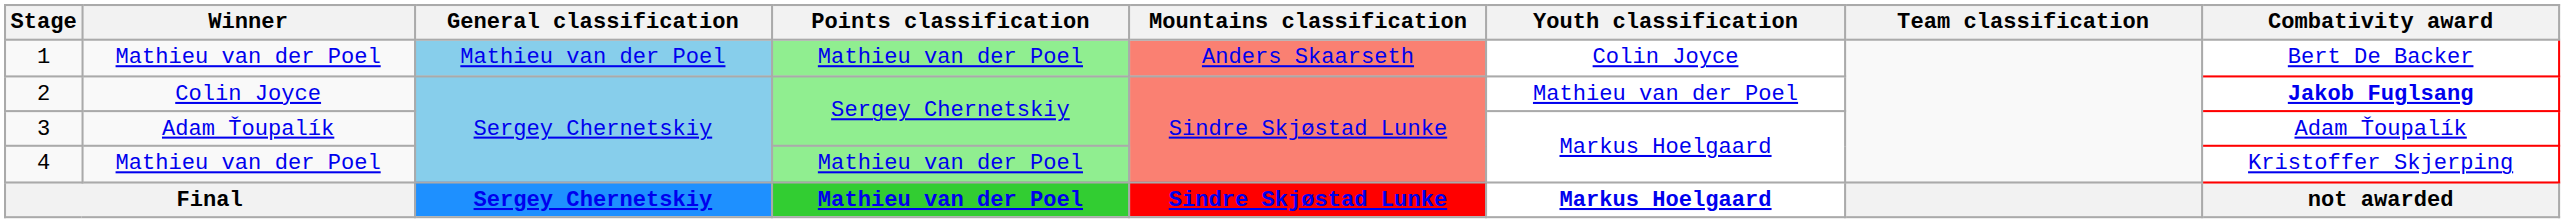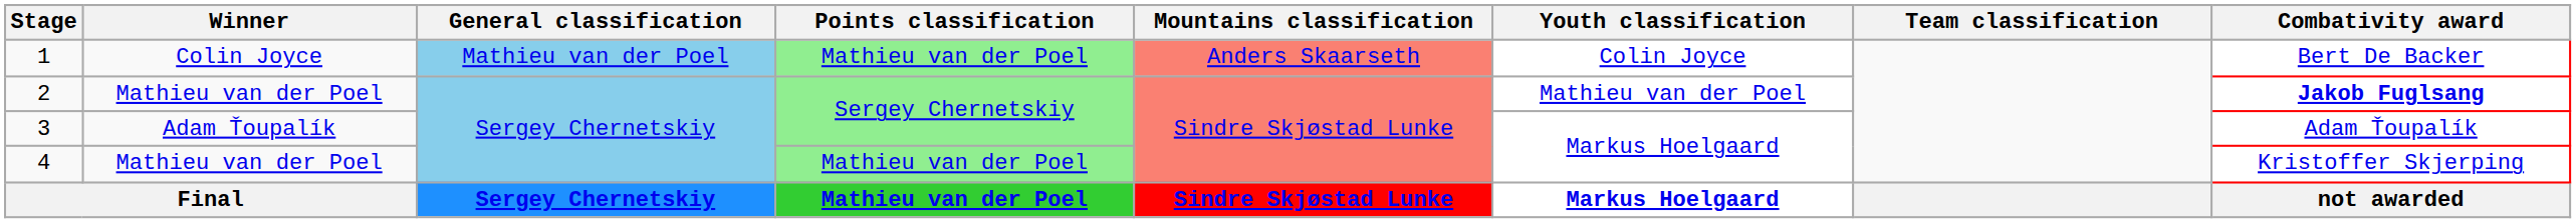1 | Winner: Mathieu van der Poel -> Colin Joyce
2 | Winner: Colin Joyce -> Mathieu van der Poel
